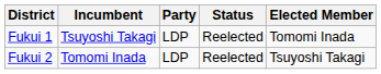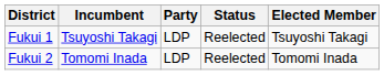Fukui 1 | Elected Member: Tomomi Inada -> Tsuyoshi Takagi
Fukui 2 | Elected Member: Tsuyoshi Takagi -> Tomomi Inada
